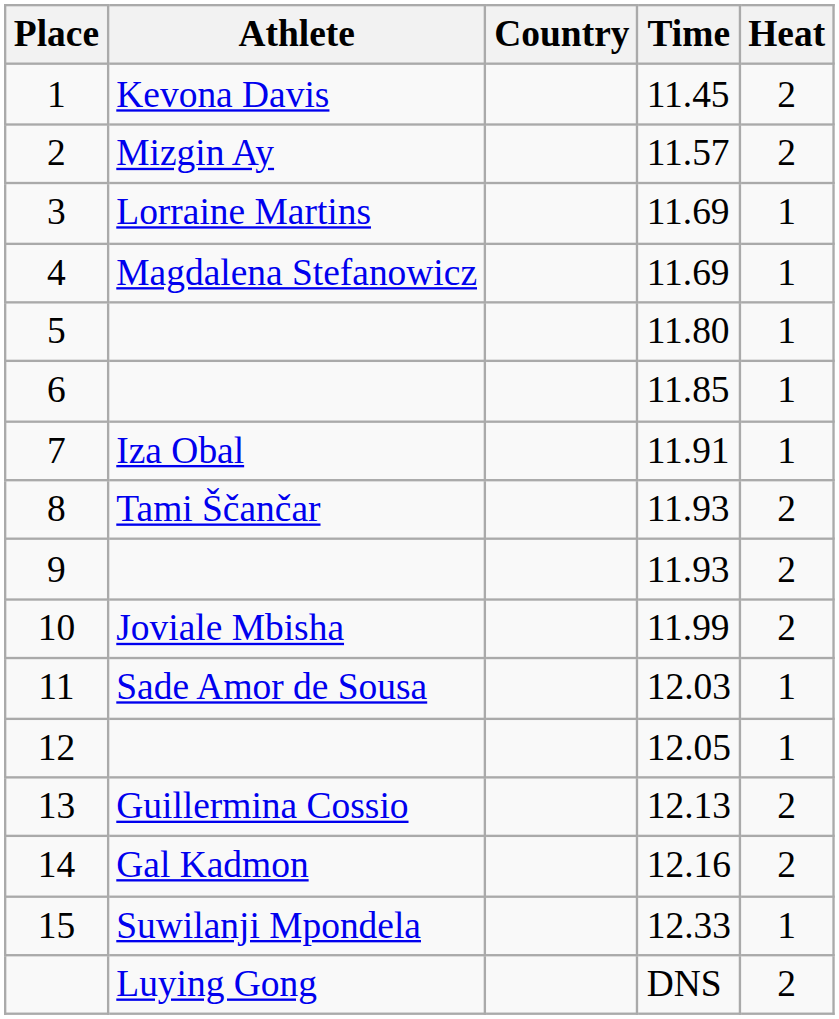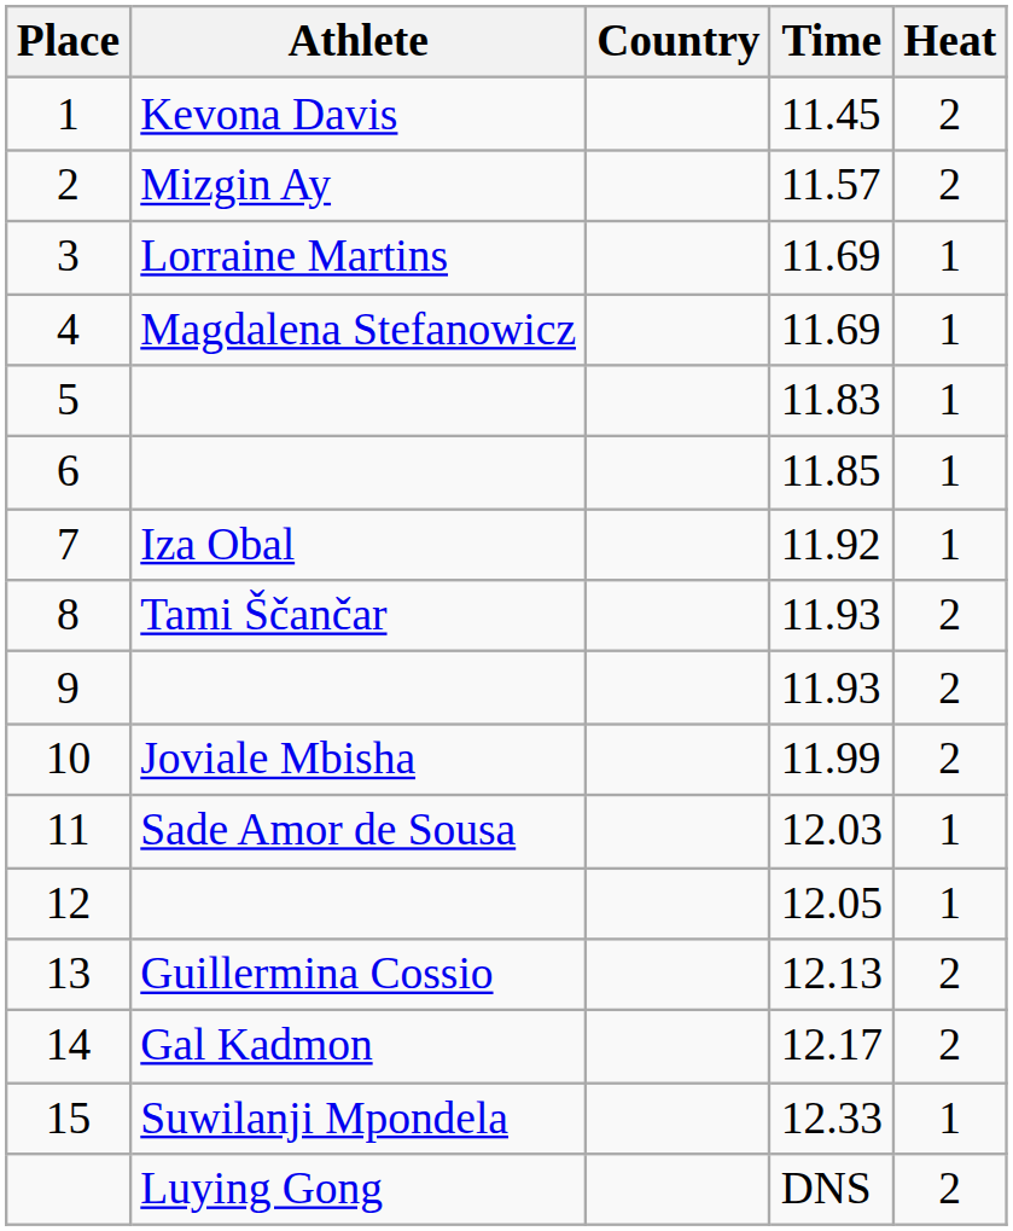5 | Time: 11.80 -> 11.83
7 | Time: 11.91 -> 11.92
14 | Time: 12.16 -> 12.17
